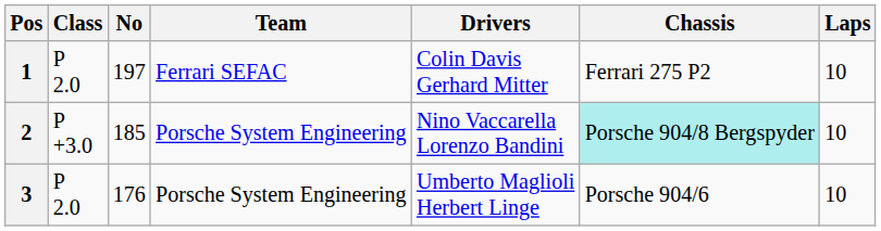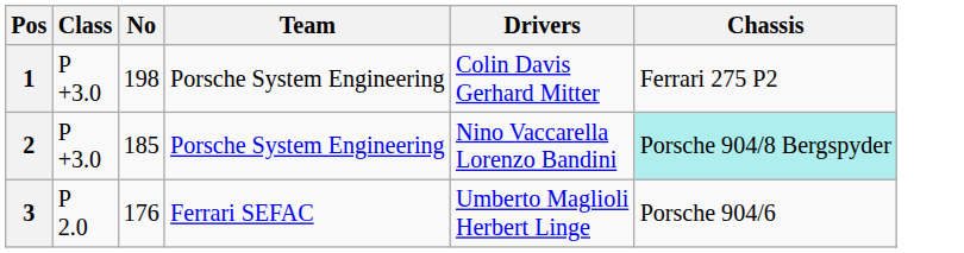- column: Laps | 10 | 10 | 10
1 | Class: P 2.0 -> P +3.0
1 | No: 197 -> 198
1 | Team: Ferrari SEFAC -> Porsche System Engineering
3 | Team: Porsche System Engineering -> Ferrari SEFAC
